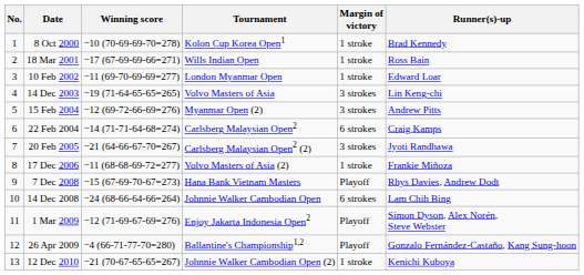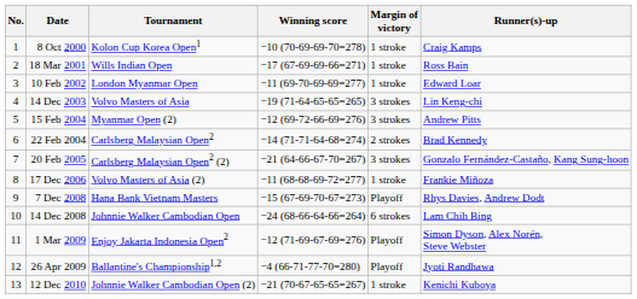columns swapped: Tournament <-> Winning score
8 Oct 2000 | Runner(s)-up: Brad Kennedy -> Craig Kamps
22 Feb 2004 | Margin of victory: 6 strokes -> 2 strokes
22 Feb 2004 | Runner(s)-up: Craig Kamps -> Brad Kennedy
20 Feb 2005 | Runner(s)-up: Jyoti Randhawa -> Gonzalo Fernández-Castaño, Kang Sung-hoon
26 Apr 2009 | Runner(s)-up: Gonzalo Fernández-Castaño, Kang Sung-hoon -> Jyoti Randhawa
